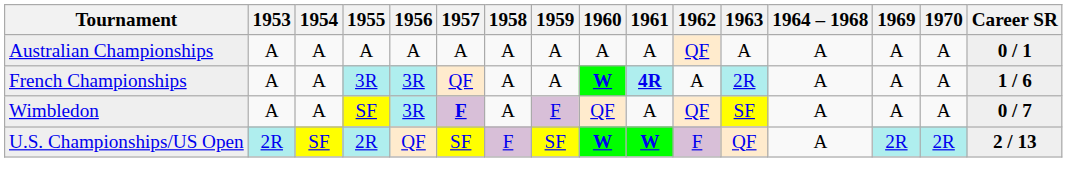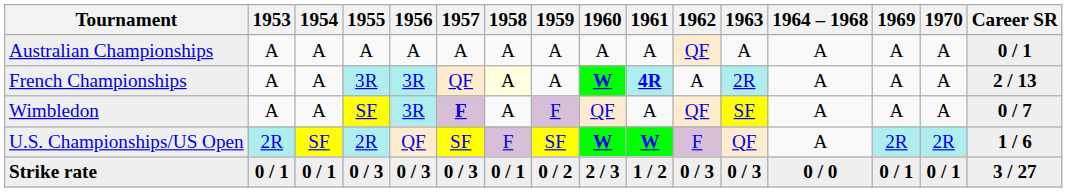French Championships | 1958: no background -> lightyellow background
French Championships | Career SR: 1 / 6 -> 2 / 13
U.S. Championships/US Open | Career SR: 2 / 13 -> 1 / 6
+ row: Strike rate | 0 / 1 | 0 / 1 | 0 / 3 | 0 / 3 | 0 / 3 | 0 / 1 | 0 / 2 | 2 / 3 | 1 / 2 | 0 / 3 | 0 / 3 | 0 / 0 | 0 / 1 | 0 / 1 | 3 / 27
